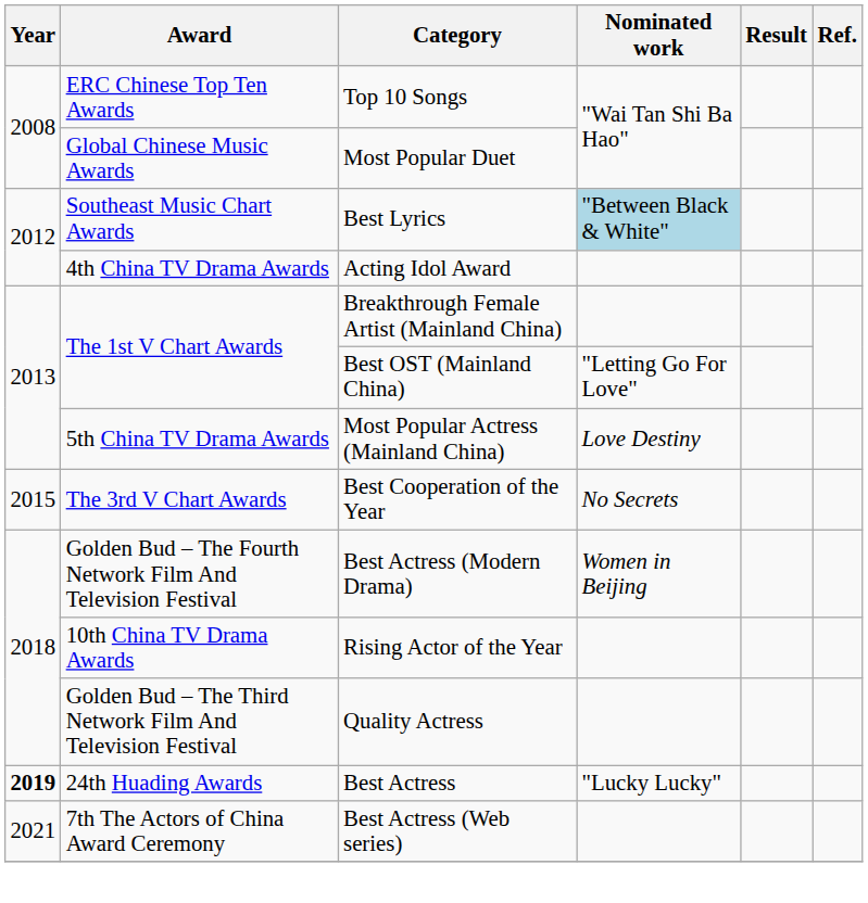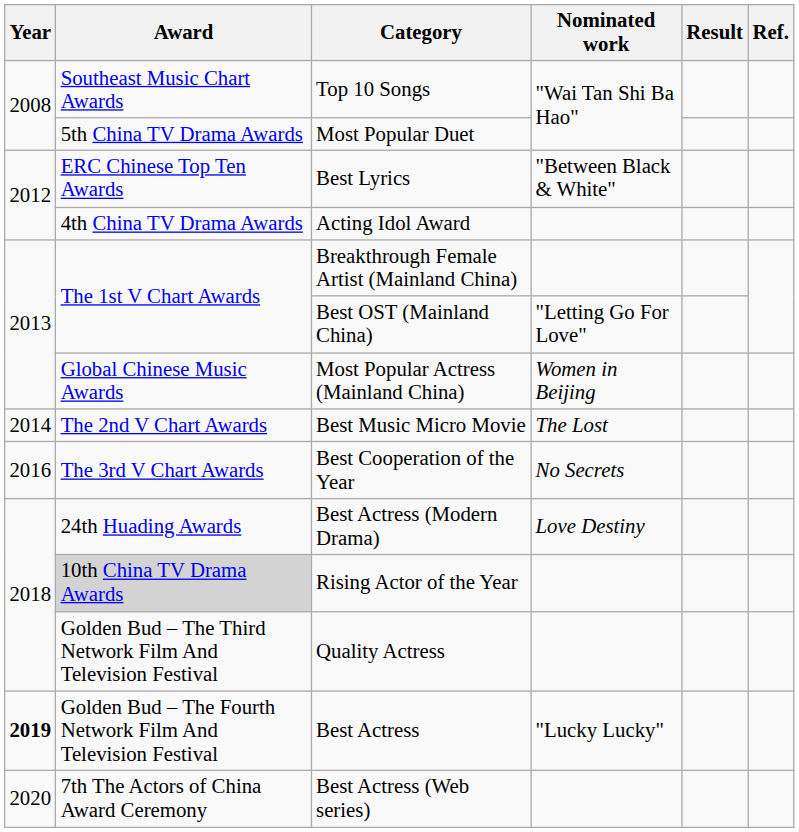Top 10 Songs | Award: ERC Chinese Top Ten Awards -> Southeast Music Chart Awards
Most Popular Duet | Award: Global Chinese Music Awards -> 5th China TV Drama Awards
Best Lyrics | Award: Southeast Music Chart Awards -> ERC Chinese Top Ten Awards
Best Lyrics | Nominated work: lightblue background -> no background
Most Popular Actress (Mainland China) | Award: 5th China TV Drama Awards -> Global Chinese Music Awards
Most Popular Actress (Mainland China) | Nominated work: Love Destiny -> Women in Beijing
+ row: 2014 | The 2nd V Chart Awards | Best Music Micro Movie | The Lost
Best Cooperation of the Year | Year: 2015 -> 2016
Best Actress (Modern Drama) | Award: Golden Bud – The Fourth Network Film And Television Festival -> 24th Huading Awards
Best Actress (Modern Drama) | Nominated work: Women in Beijing -> Love Destiny
Rising Actor of the Year | Award: no background -> lightgrey background
Best Actress | Award: 24th Huading Awards -> Golden Bud – The Fourth Network Film And Television Festival
Best Actress (Web series) | Year: 2021 -> 2020
